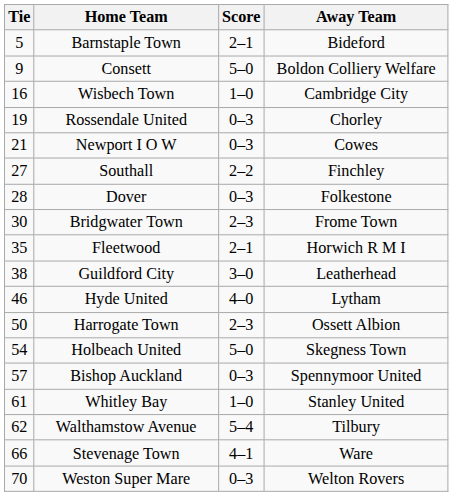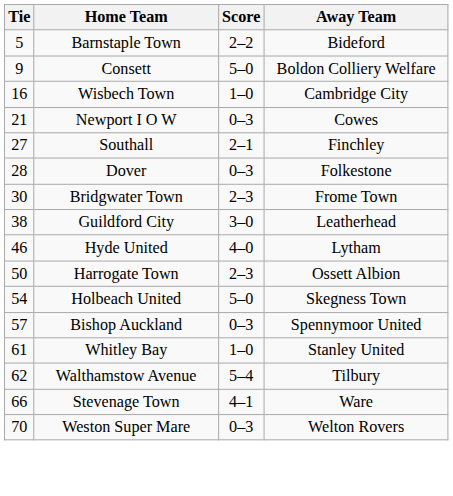Barnstaple Town | Score: 2–1 -> 2–2
- row: 19 | Rossendale United | 0–3 | Chorley
Southall | Score: 2–2 -> 2–1
- row: 35 | Fleetwood | 2–1 | Horwich R M I
